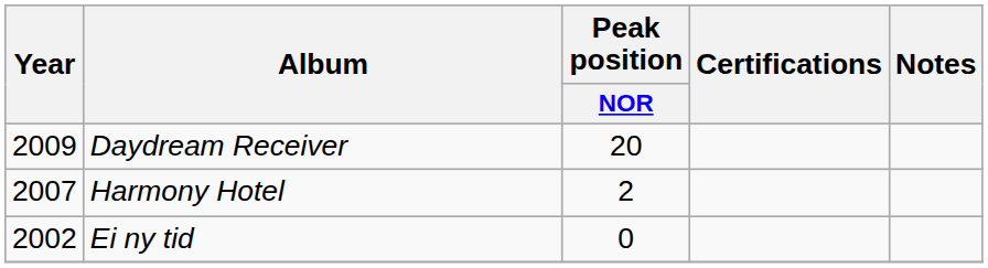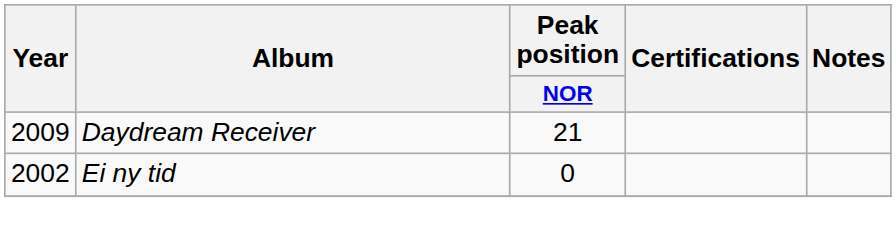Daydream Receiver | Peak position / NOR: 20 -> 21
- row: 2007 | Harmony Hotel | 2
